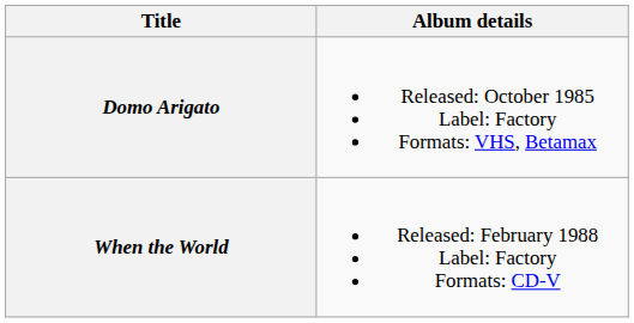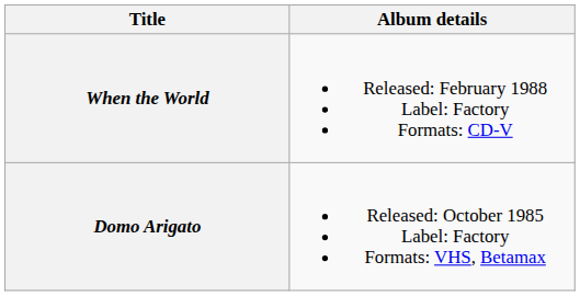rows swapped: Domo Arigato <-> When the World
